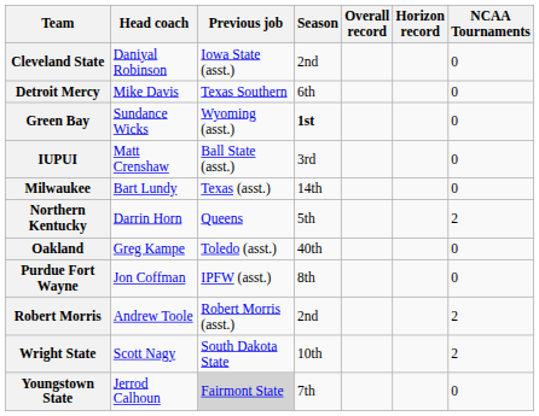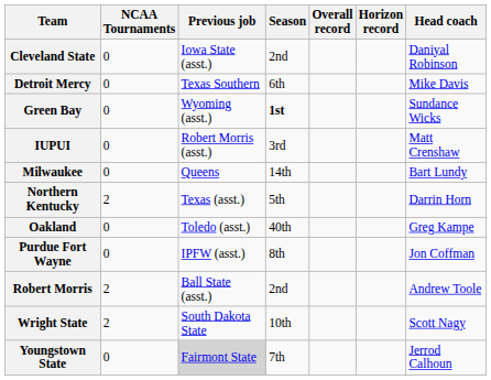columns swapped: Head coach <-> NCAA Tournaments
IUPUI | Previous job: Ball State (asst.) -> Robert Morris (asst.)
Milwaukee | Previous job: Texas (asst.) -> Queens
Northern Kentucky | Previous job: Queens -> Texas (asst.)
Robert Morris | Previous job: Robert Morris (asst.) -> Ball State (asst.)
